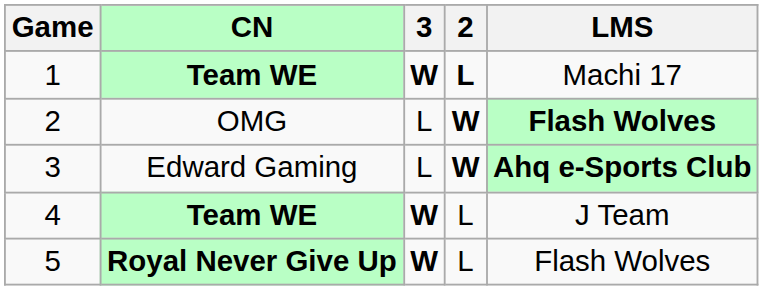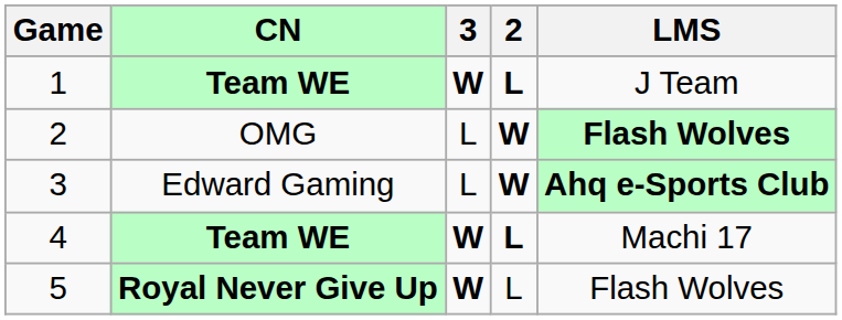1 | LMS: Machi 17 -> J Team
4 | 2: normal -> bold
4 | LMS: J Team -> Machi 17
